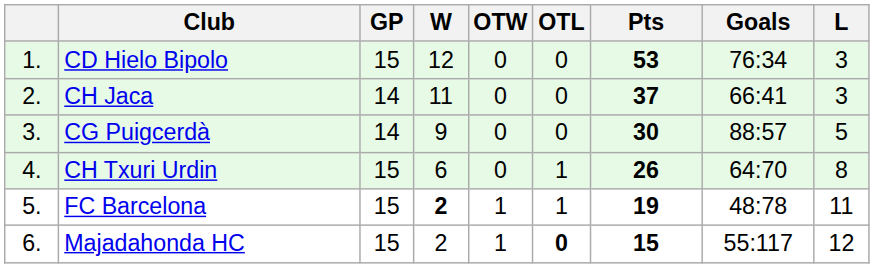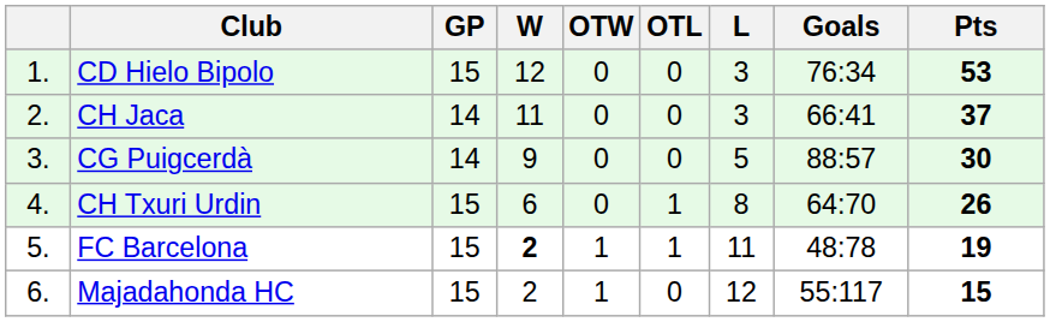columns swapped: L <-> Pts
Majadahonda HC | OTL: bold -> normal
